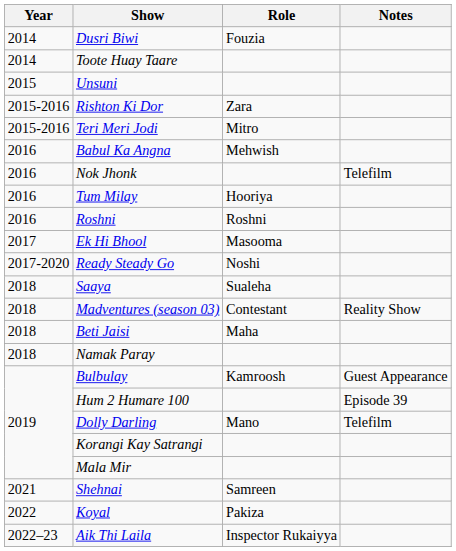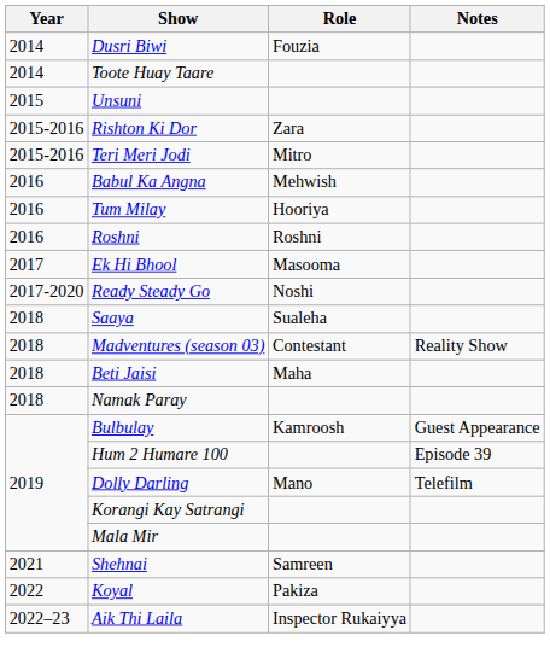- row: 2016 | Nok Jhonk | Telefilm
